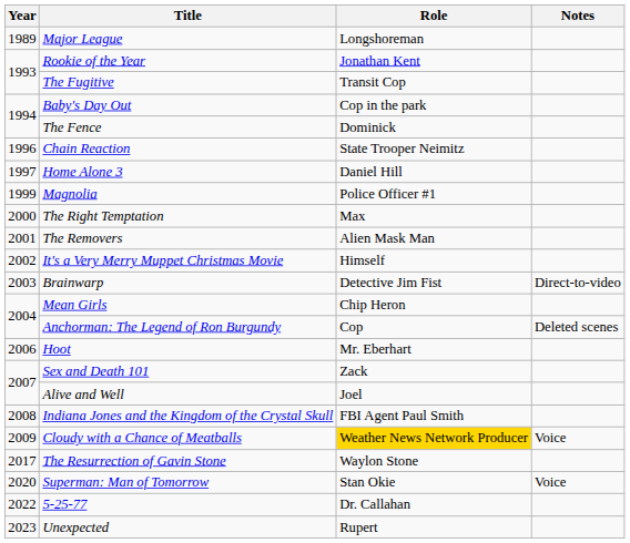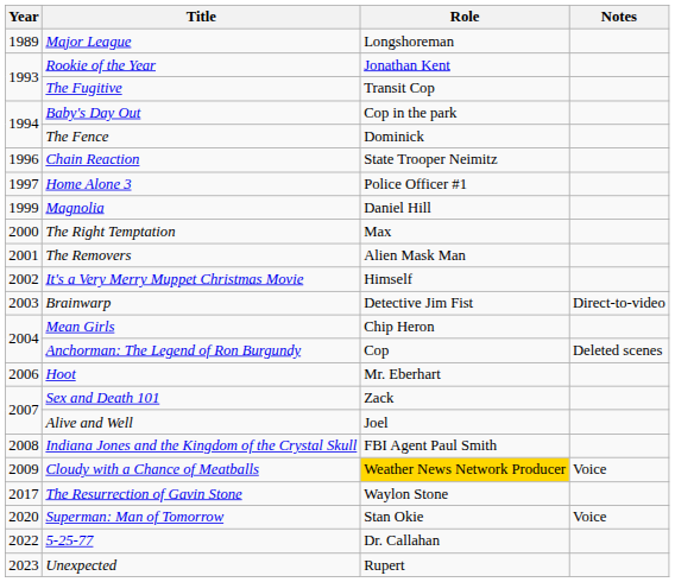Home Alone 3 | Role: Daniel Hill -> Police Officer #1
Magnolia | Role: Police Officer #1 -> Daniel Hill
